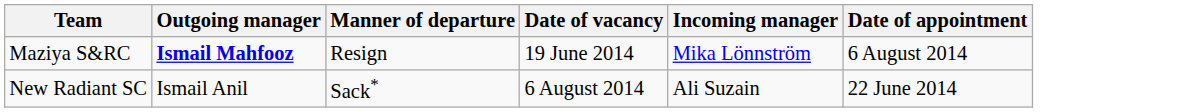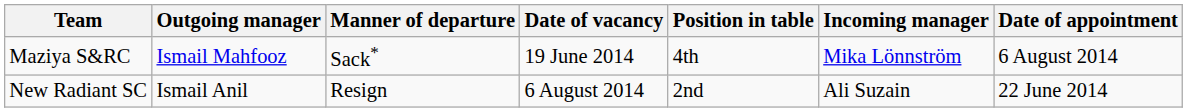+ column: Position in table | 4th | 2nd
Maziya S&RC | Outgoing manager: bold -> normal
Maziya S&RC | Manner of departure: Resign -> Sack*
New Radiant SC | Manner of departure: Sack* -> Resign
